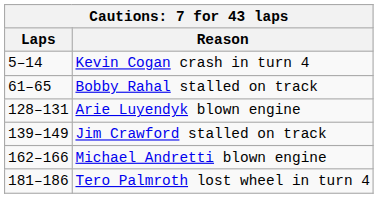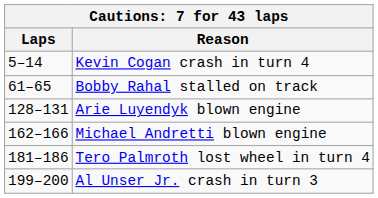- row: 139–149 | Jim Crawford stalled on track
+ row: 199–200 | Al Unser Jr. crash in turn 3
